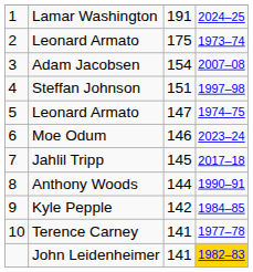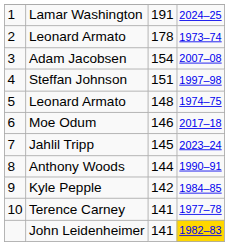2 / Leonard Armato | column 3: 175 -> 178
5 / Leonard Armato | column 3: 147 -> 148
Moe Odum | column 4: 2023–24 -> 2017–18
Jahlil Tripp | column 4: 2017–18 -> 2023–24
